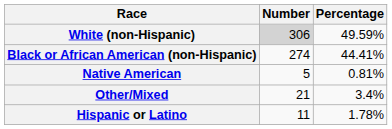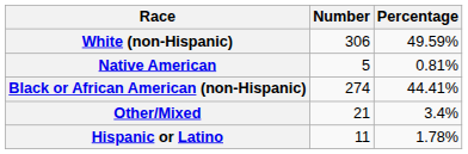White (non-Hispanic) | Number: lightgrey background -> no background
rows swapped: Black or African American (non-Hispanic) <-> Native American
